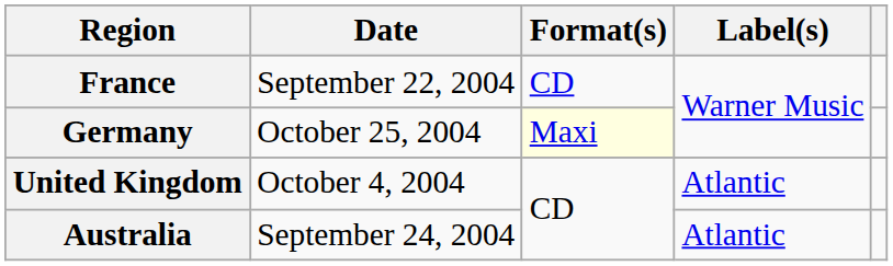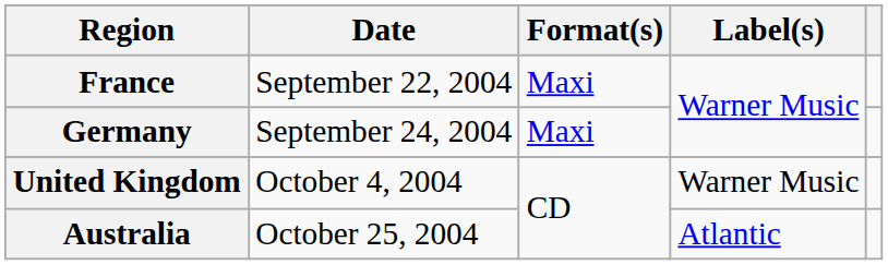France | Format(s): CD -> Maxi
Germany | Date: October 25, 2004 -> September 24, 2004
Germany | Format(s): lightyellow background -> no background
United Kingdom | Label(s): Atlantic -> Warner Music
Australia | Date: September 24, 2004 -> October 25, 2004
